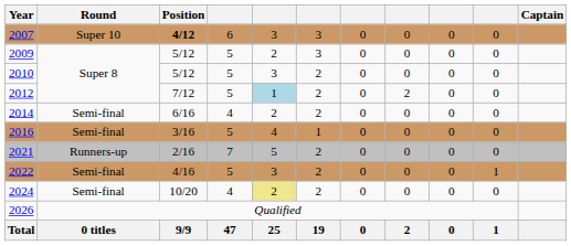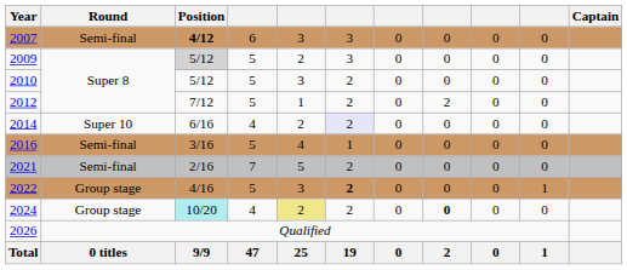2007 | Round: Super 10 -> Semi-final
2009 | Position: no background -> lightgrey background
2012 | column 5: lightblue background -> no background
2014 | Round: Semi-final -> Super 10
2014 | column 6: no background -> lavender background
2021 | Round: Runners-up -> Semi-final
2022 | Round: Semi-final -> Group stage
2022 | column 6: normal -> bold
2024 | Round: Semi-final -> Group stage
2024 | Position: no background -> paleturquoise background
2024 | column 8: normal -> bold
